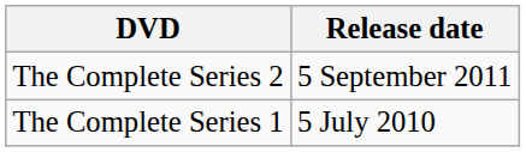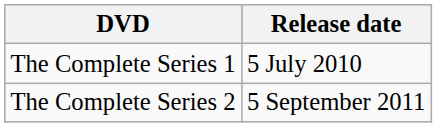rows swapped: The Complete Series 1 <-> The Complete Series 2
